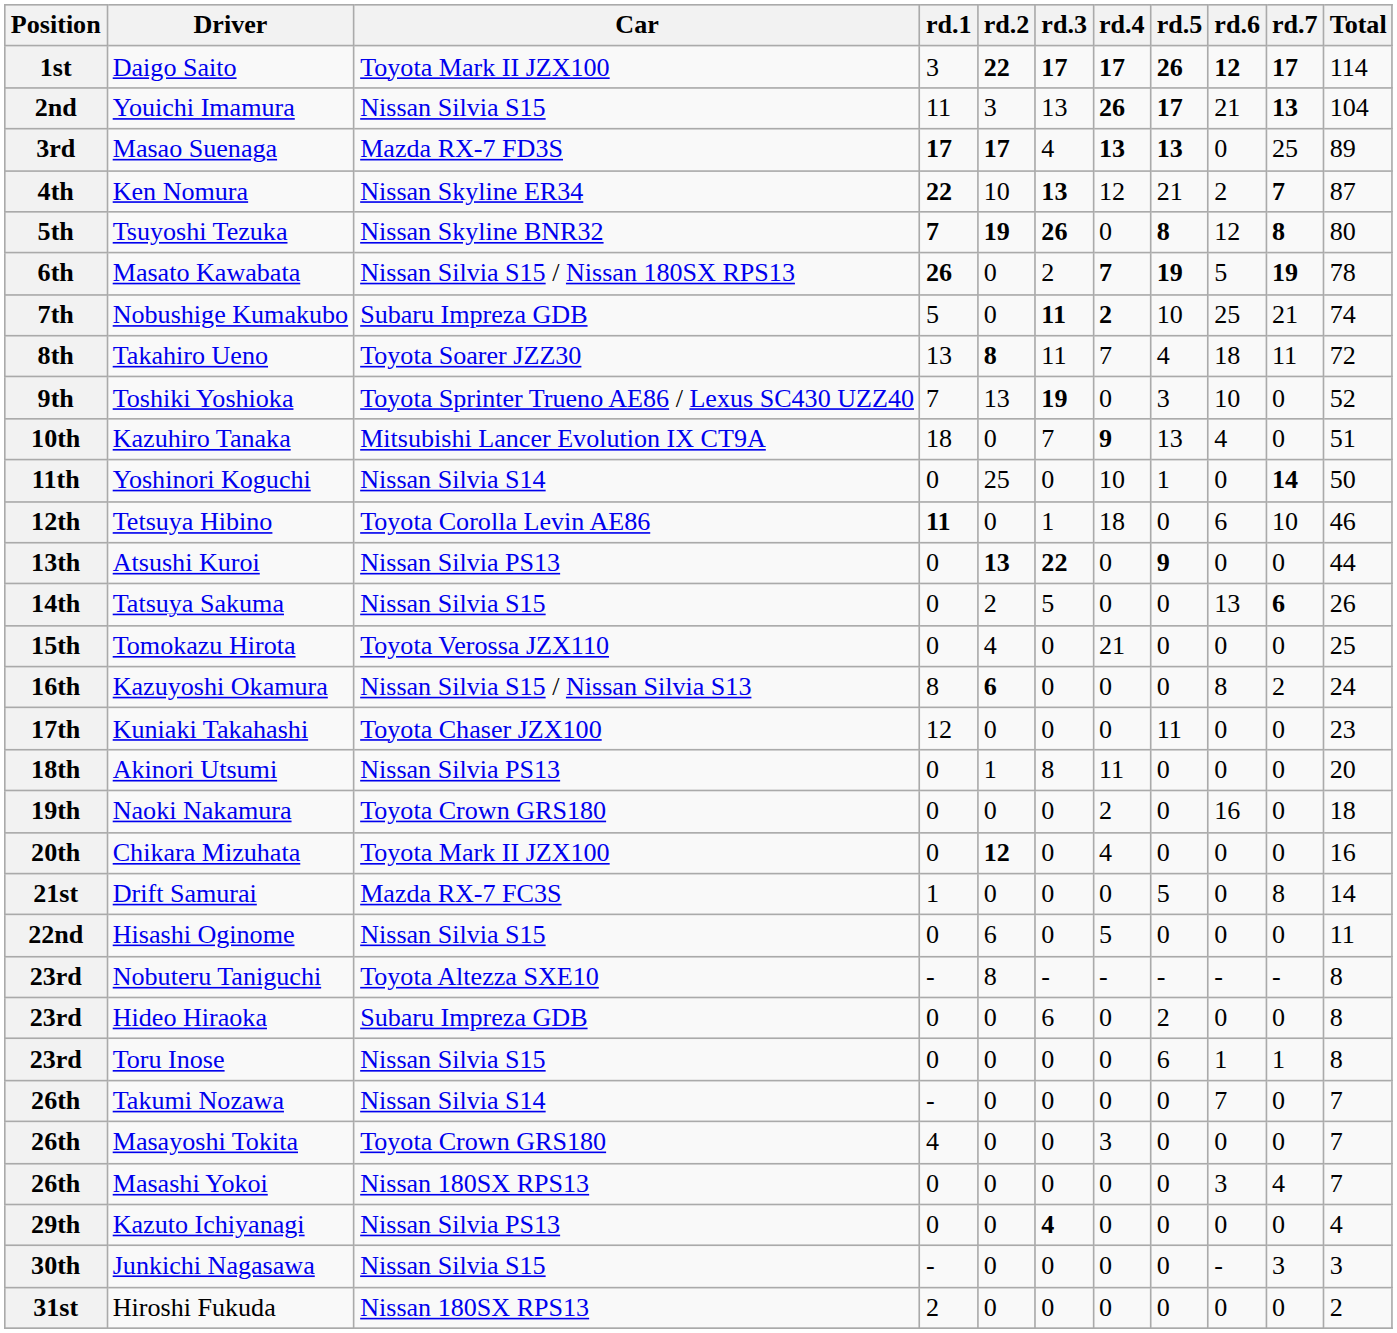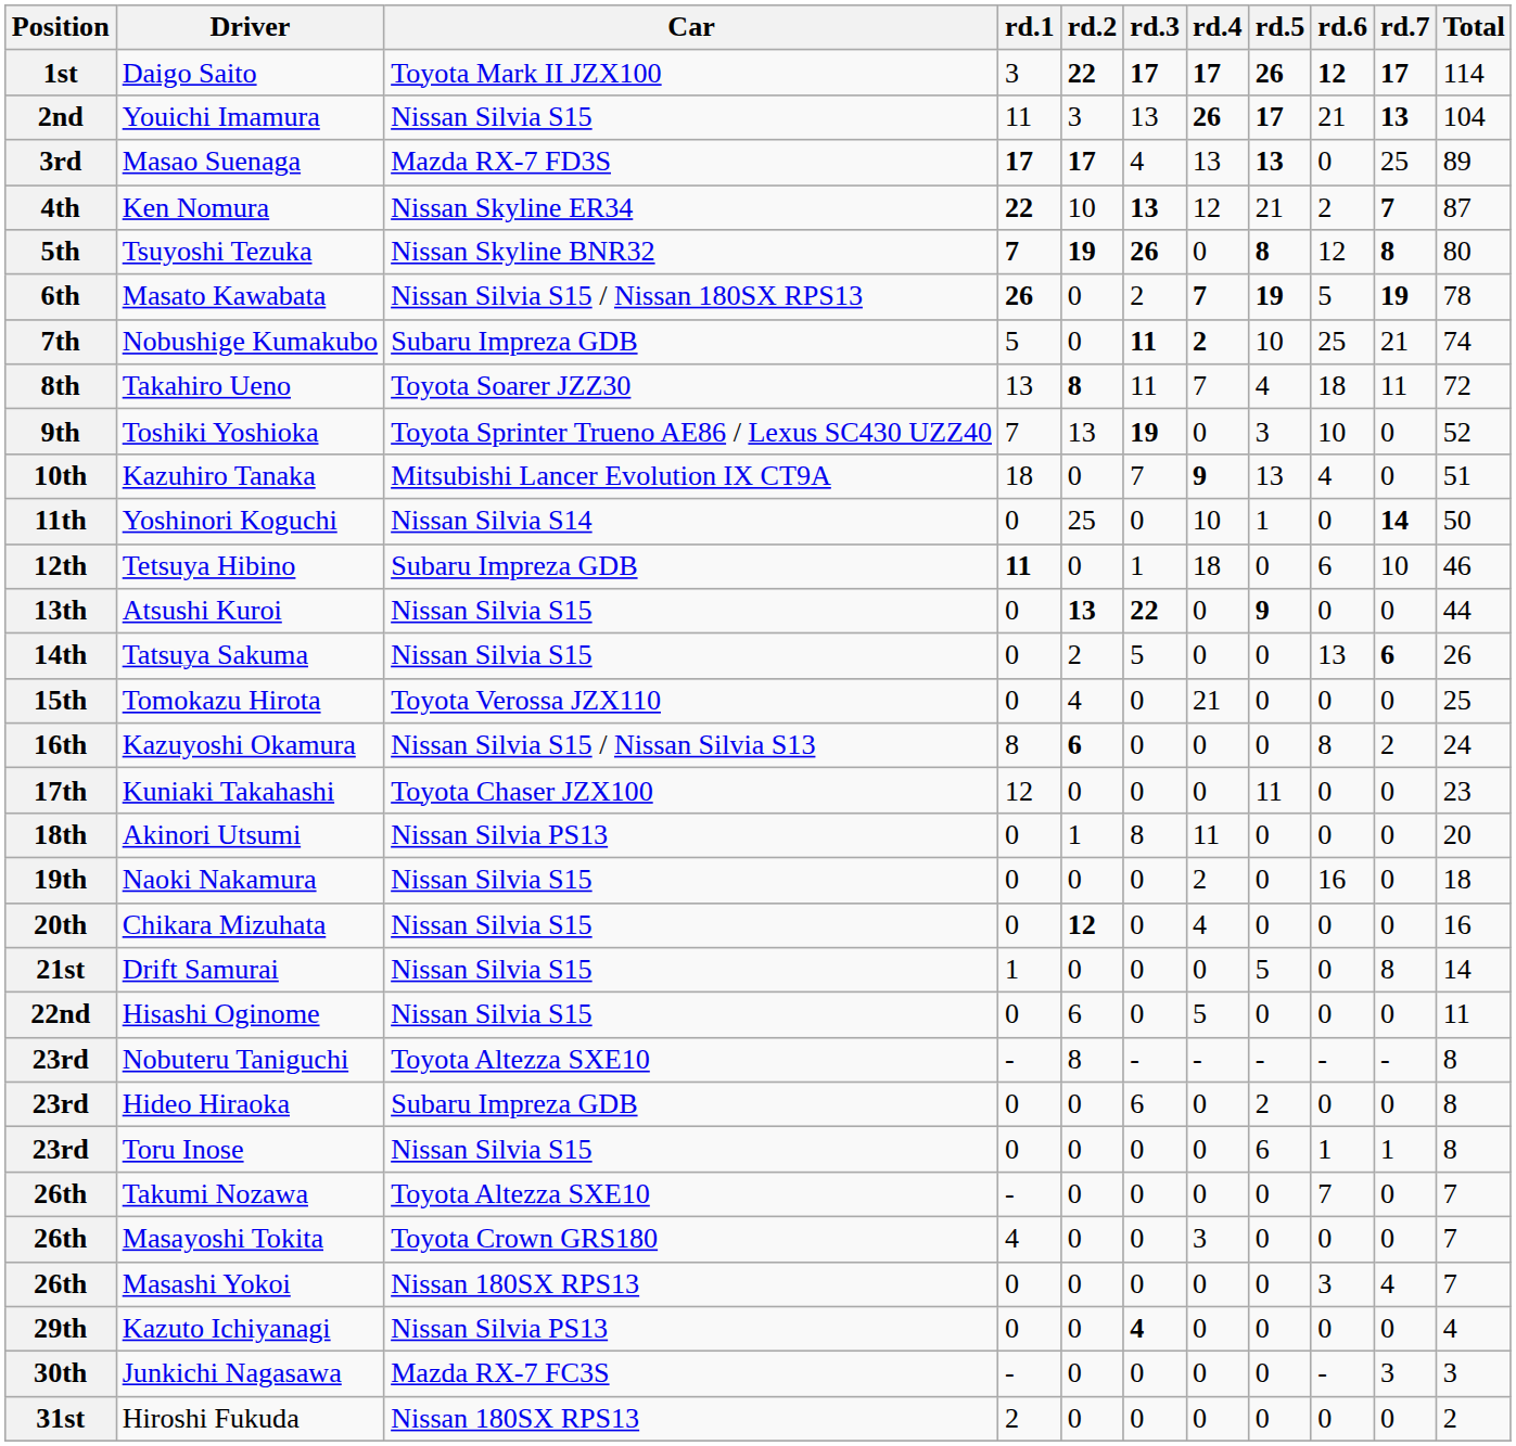Masao Suenaga | rd.4: bold -> normal
Tetsuya Hibino | Car: Toyota Corolla Levin AE86 -> Subaru Impreza GDB
Atsushi Kuroi | Car: Nissan Silvia PS13 -> Nissan Silvia S15
Naoki Nakamura | Car: Toyota Crown GRS180 -> Nissan Silvia S15
Chikara Mizuhata | Car: Toyota Mark II JZX100 -> Nissan Silvia S15
Drift Samurai | Car: Mazda RX-7 FC3S -> Nissan Silvia S15
Takumi Nozawa | Car: Nissan Silvia S14 -> Toyota Altezza SXE10
Junkichi Nagasawa | Car: Nissan Silvia S15 -> Mazda RX-7 FC3S
